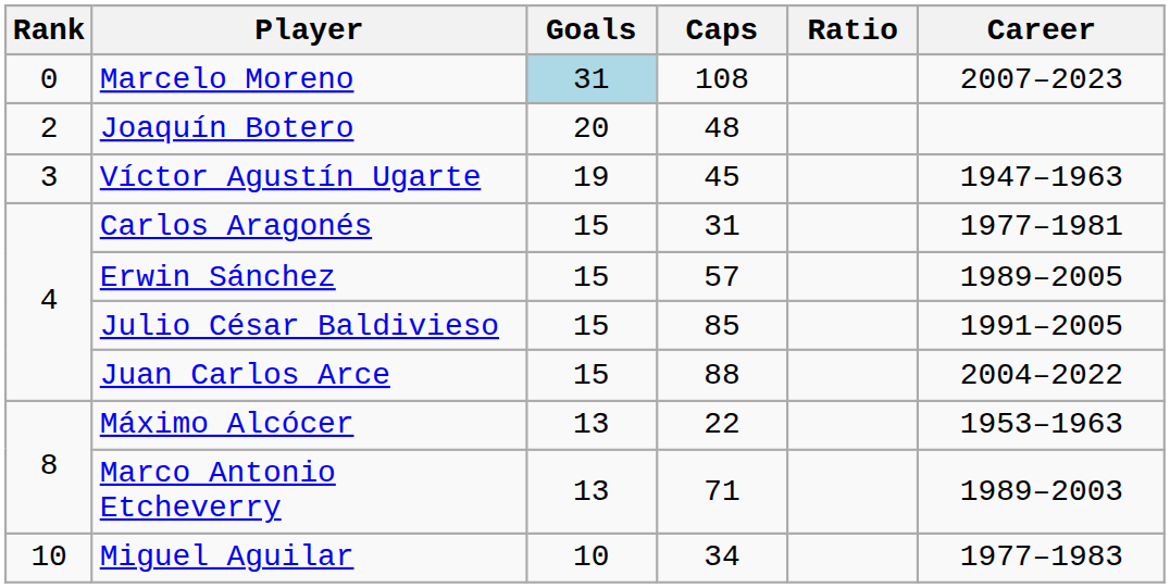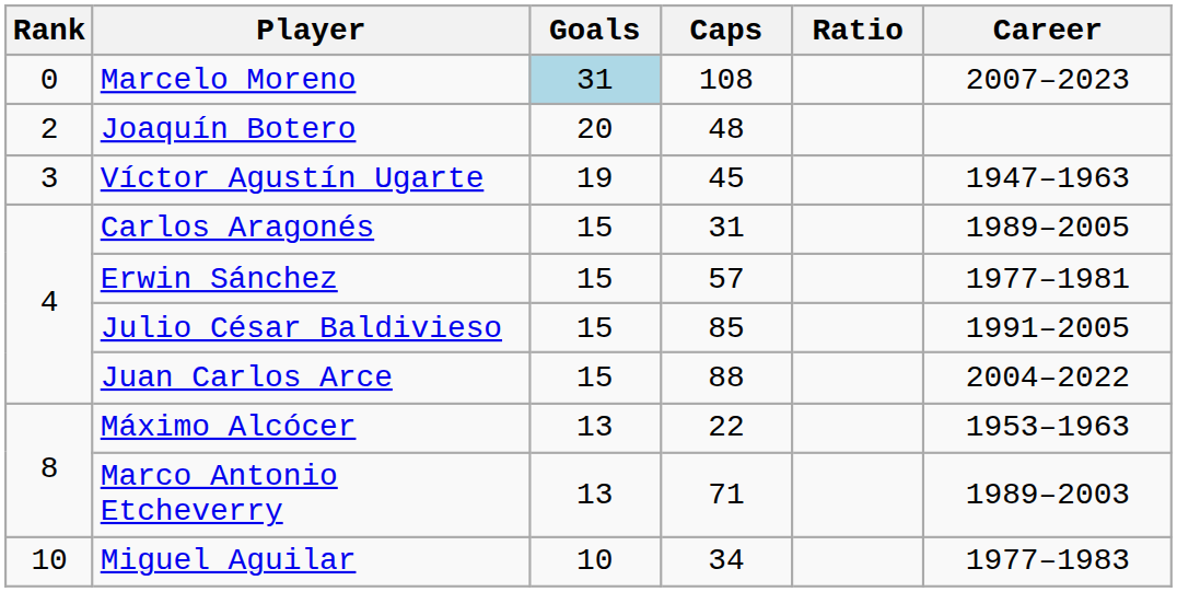Carlos Aragonés | Career: 1977–1981 -> 1989–2005
Erwin Sánchez | Career: 1989–2005 -> 1977–1981
